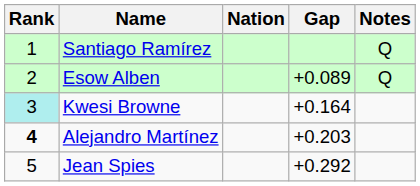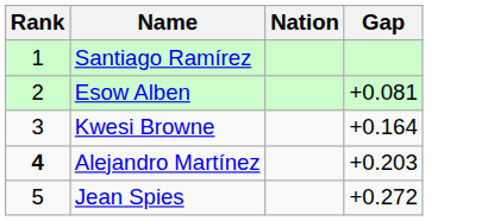- column: Notes | Q | Q
Esow Alben | Gap: +0.089 -> +0.081
Kwesi Browne | Rank: paleturquoise background -> no background
Jean Spies | Gap: +0.292 -> +0.272
